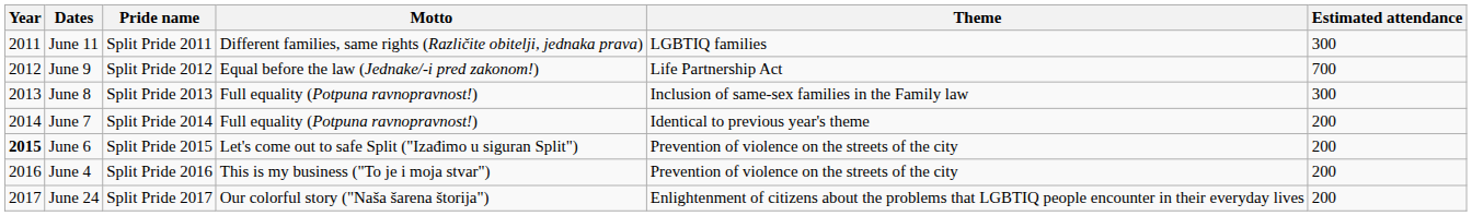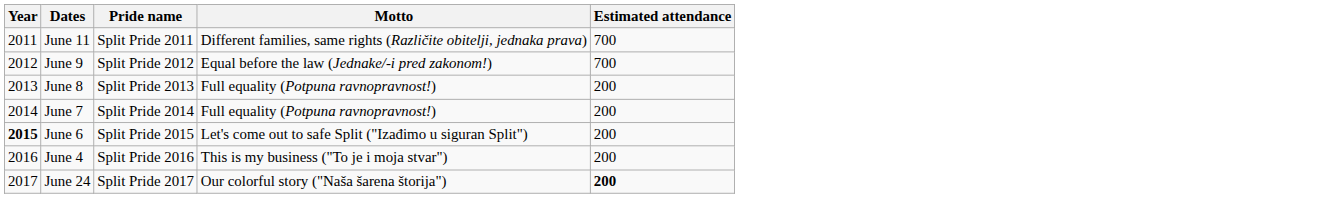- column: Theme | LGBTIQ families | Life Partnership Act | Inclusion of same-sex families in the Family law | Identical to previous year's theme | Prevention of violence on the streets of the city | Prevention of violence on the streets of the city | Enlightenment of citizens about the problems that LGBTIQ people encounter in their everyday lives
June 11 | Estimated attendance: 300 -> 700
June 8 | Estimated attendance: 300 -> 200
June 24 | Estimated attendance: normal -> bold
